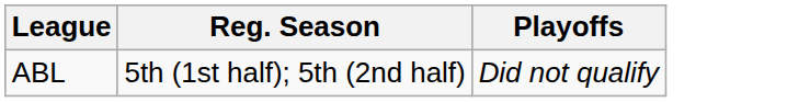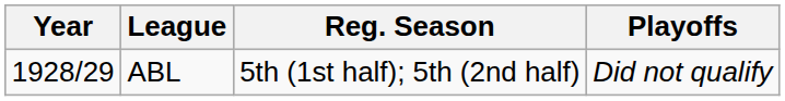+ column: Year | 1928/29
